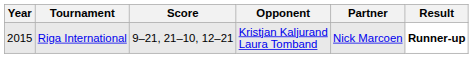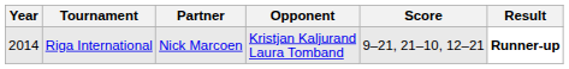columns swapped: Partner <-> Score
Riga International | Year: 2015 -> 2014
